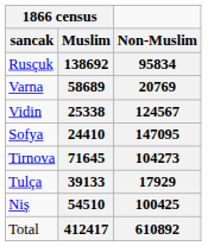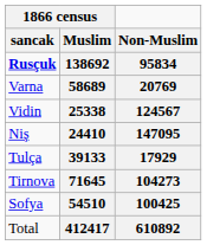138692 | 1866 census / sancak: normal -> bold
24410 | 1866 census / sancak: Sofya -> Niş
rows swapped: 71645 <-> 39133
54510 | 1866 census / sancak: Niş -> Sofya
